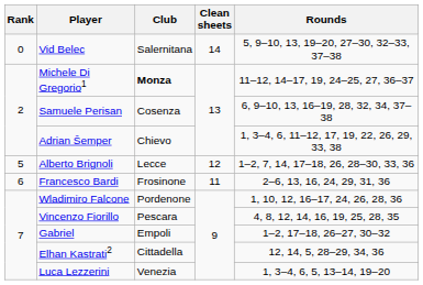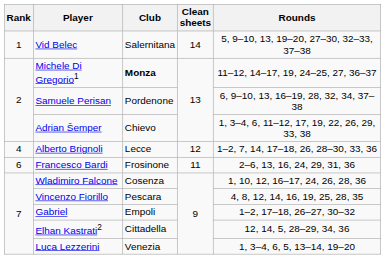Vid Belec | Rank: 0 -> 1
Samuele Perisan | Club: Cosenza -> Pordenone
Alberto Brignoli | Rank: 5 -> 4
Wladimiro Falcone | Club: Pordenone -> Cosenza
